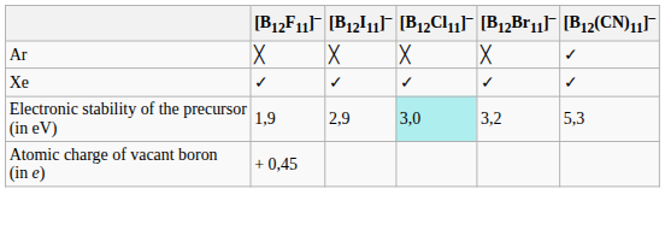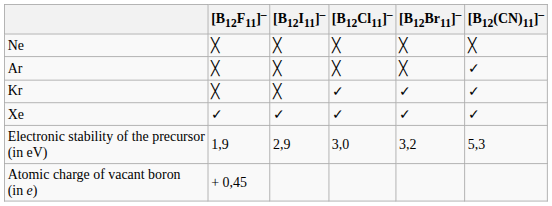+ row: Ne | ╳ | ╳ | ╳ | ╳ | ╳
+ row: Kr | ╳ | ╳ | ✓ | ✓ | ✓
Electronic stability of the precursor (in eV) | [B12Cl11]–: paleturquoise background -> no background
